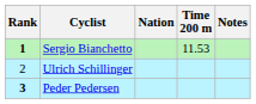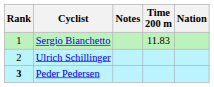columns swapped: Nation <-> Notes
Sergio Bianchetto | Rank: bold -> normal
Sergio Bianchetto | Time 200 m: 11.53 -> 11.83
